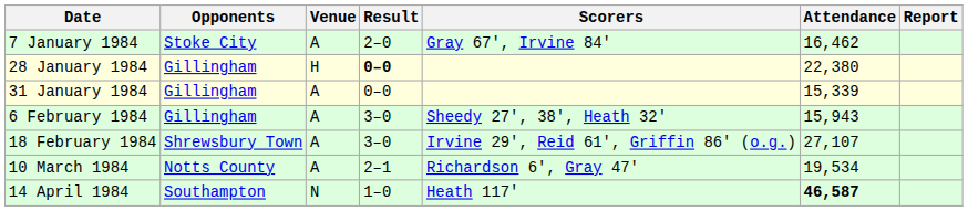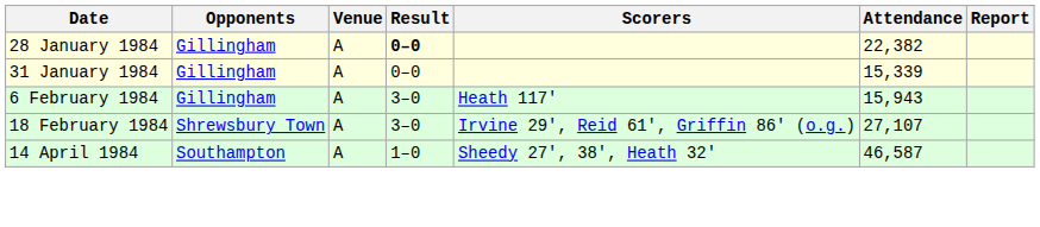- row: 7 January 1984 | Stoke City | A | 2–0 | Gray 67', Irvine 84' | 16,462
28 January 1984 | Venue: H -> A
28 January 1984 | Attendance: 22,380 -> 22,382
6 February 1984 | Scorers: Sheedy 27', 38', Heath 32' -> Heath 117'
- row: 10 March 1984 | Notts County | A | 2–1 | Richardson 6', Gray 47' | 19,534
14 April 1984 | Venue: N -> A
14 April 1984 | Scorers: Heath 117' -> Sheedy 27', 38', Heath 32'
14 April 1984 | Attendance: bold -> normal
